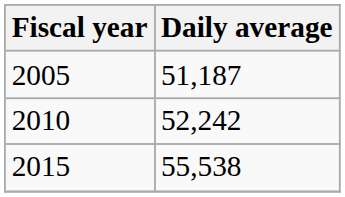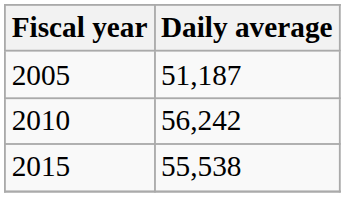2010 | Daily average: 52,242 -> 56,242
